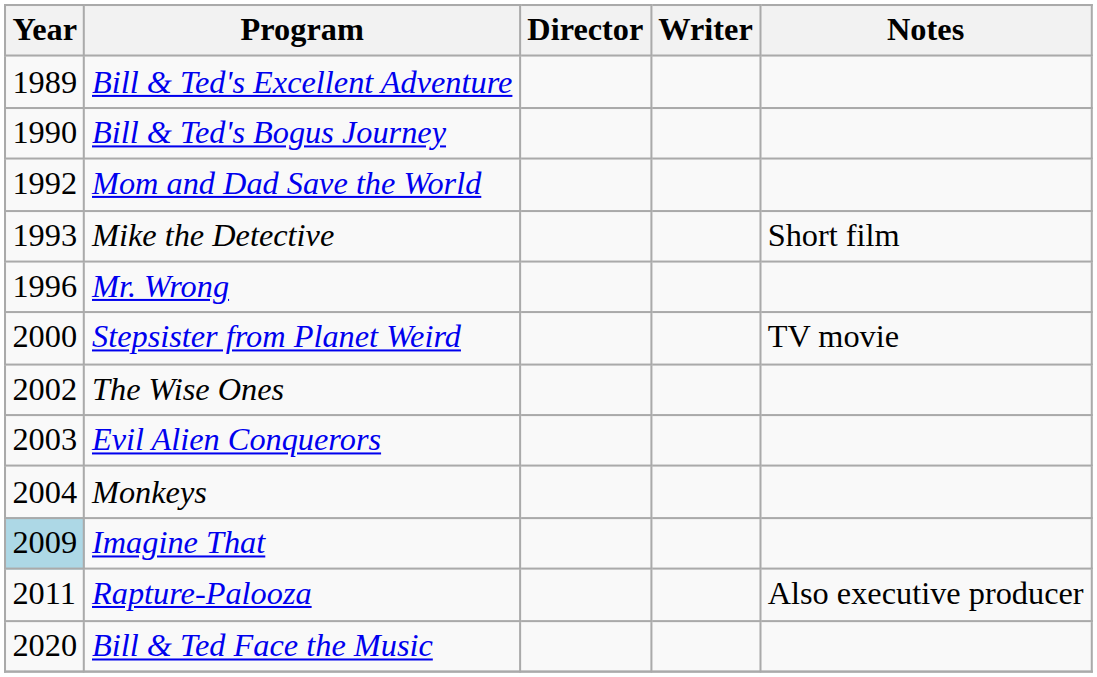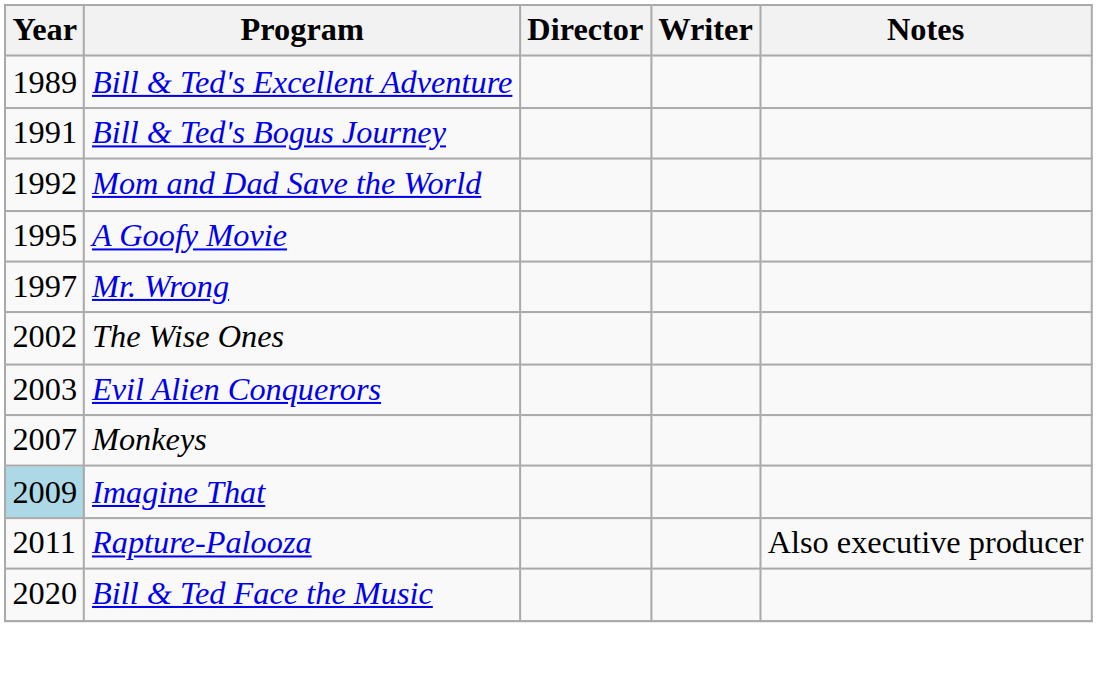Bill & Ted's Bogus Journey | Year: 1990 -> 1991
- row: 1993 | Mike the Detective | Short film
+ row: 1995 | A Goofy Movie
Mr. Wrong | Year: 1996 -> 1997
- row: 2000 | Stepsister from Planet Weird | TV movie
Monkeys | Year: 2004 -> 2007
